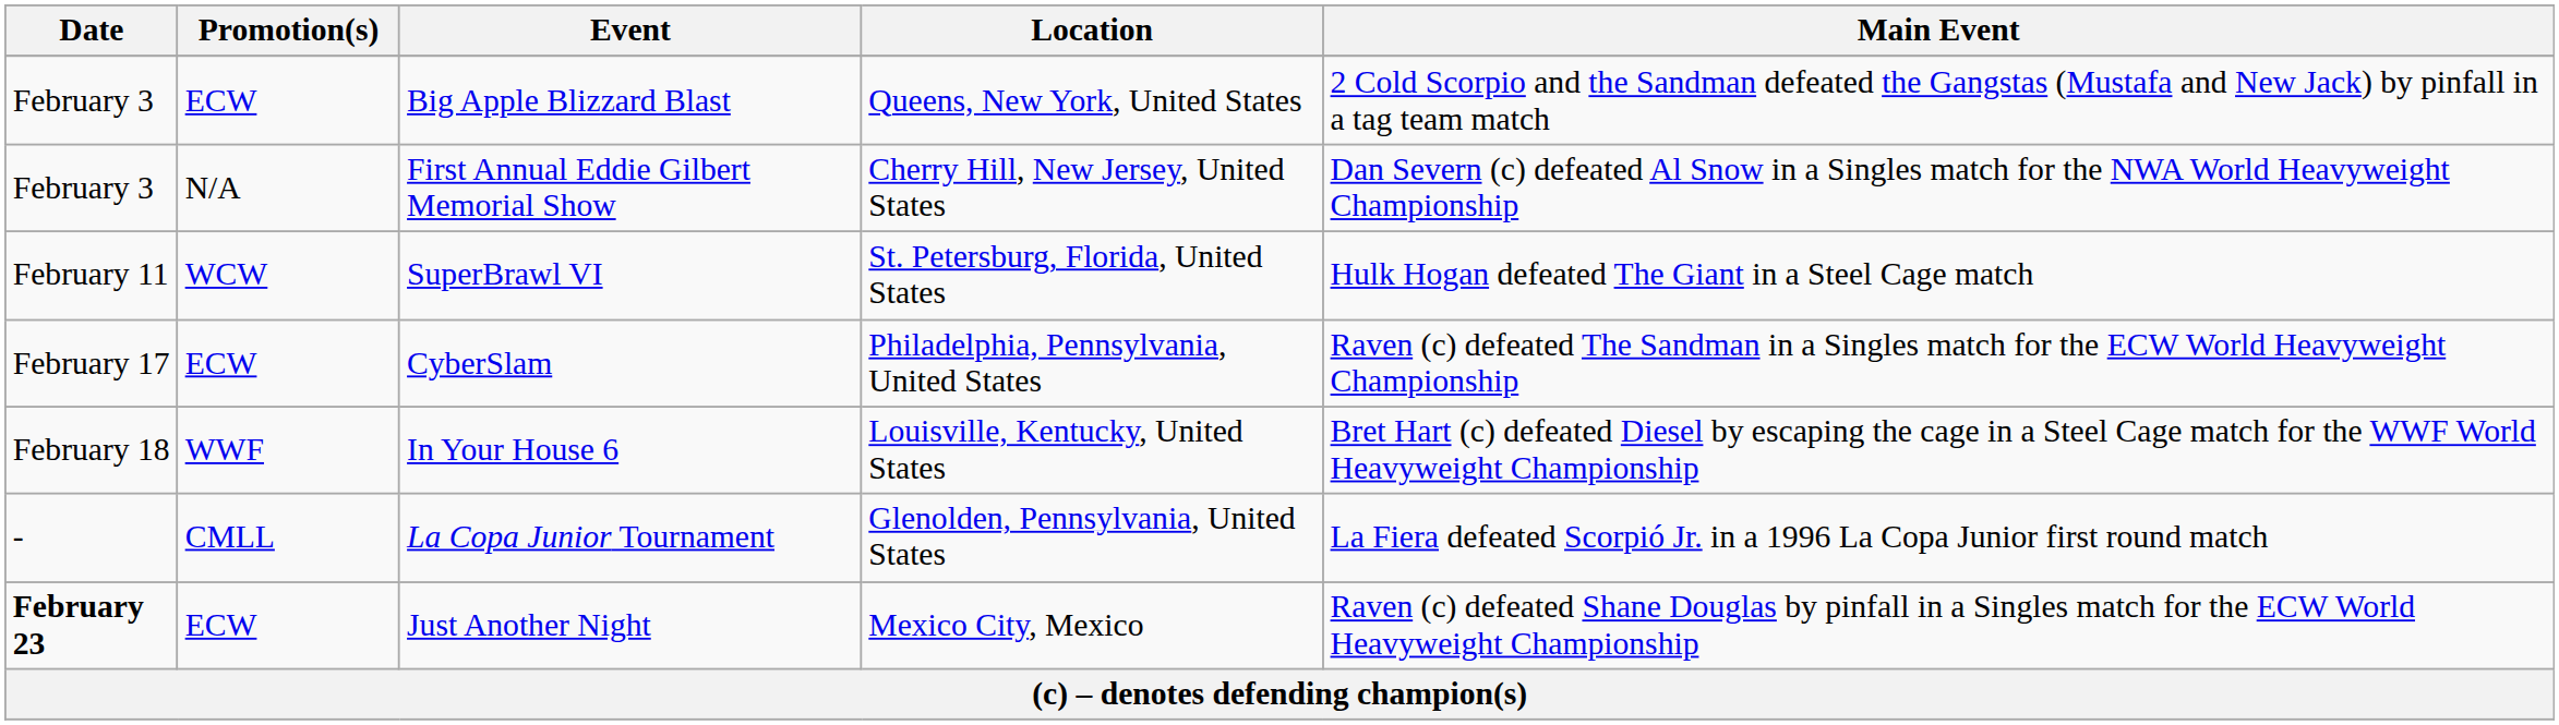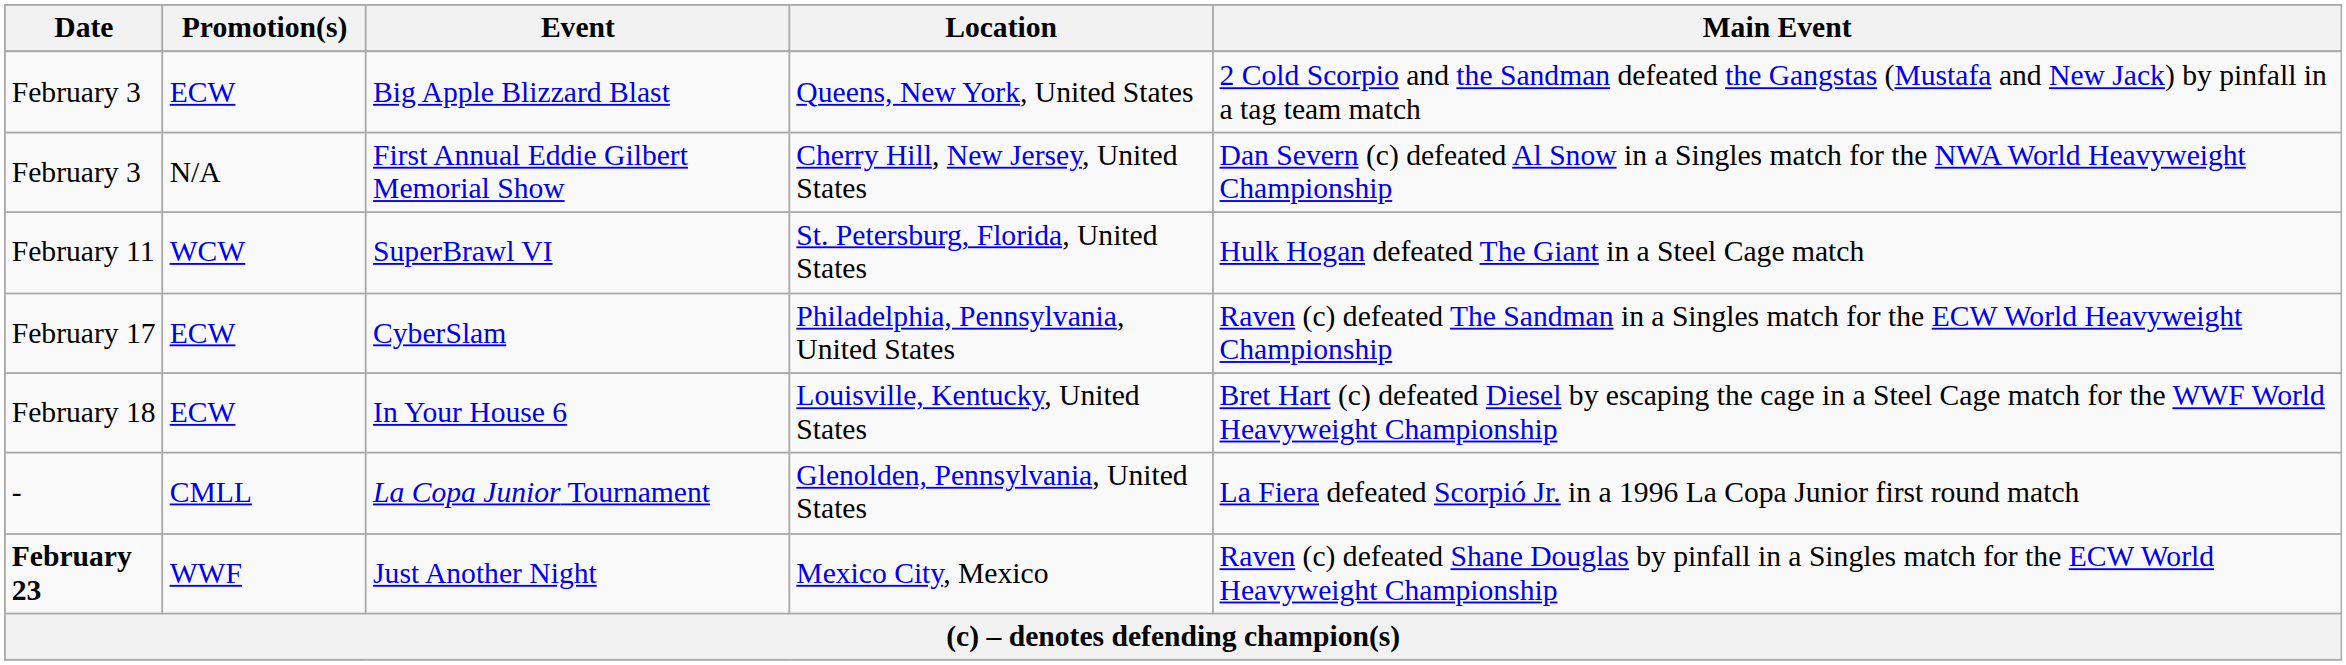In Your House 6 | Promotion(s): WWF -> ECW
Just Another Night | Promotion(s): ECW -> WWF
